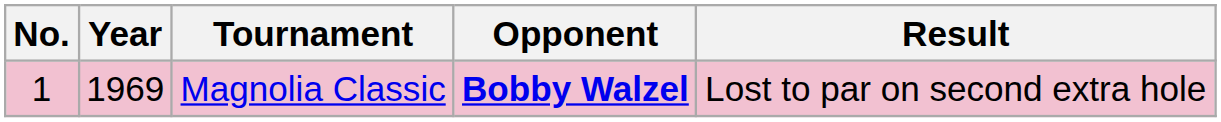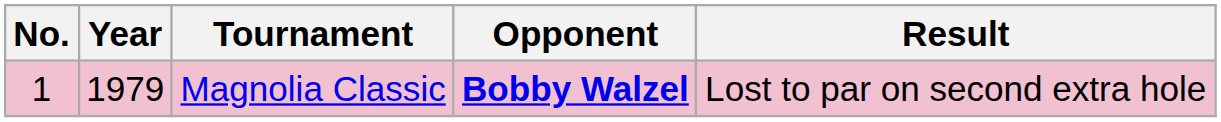Magnolia Classic | Year: 1969 -> 1979
